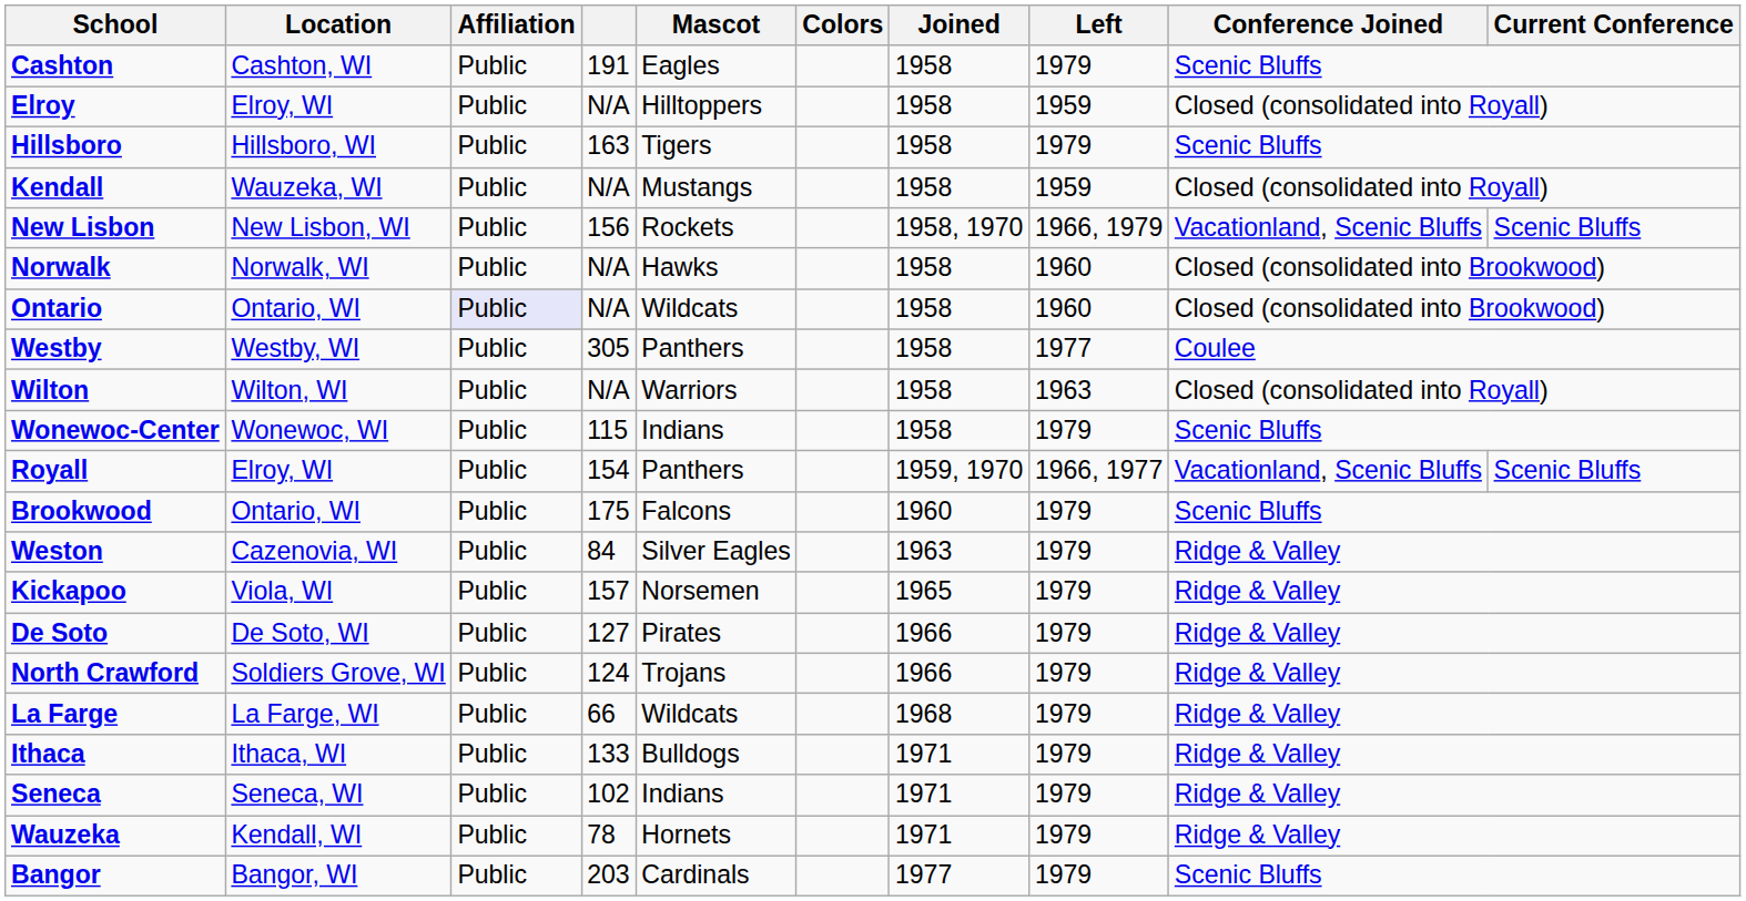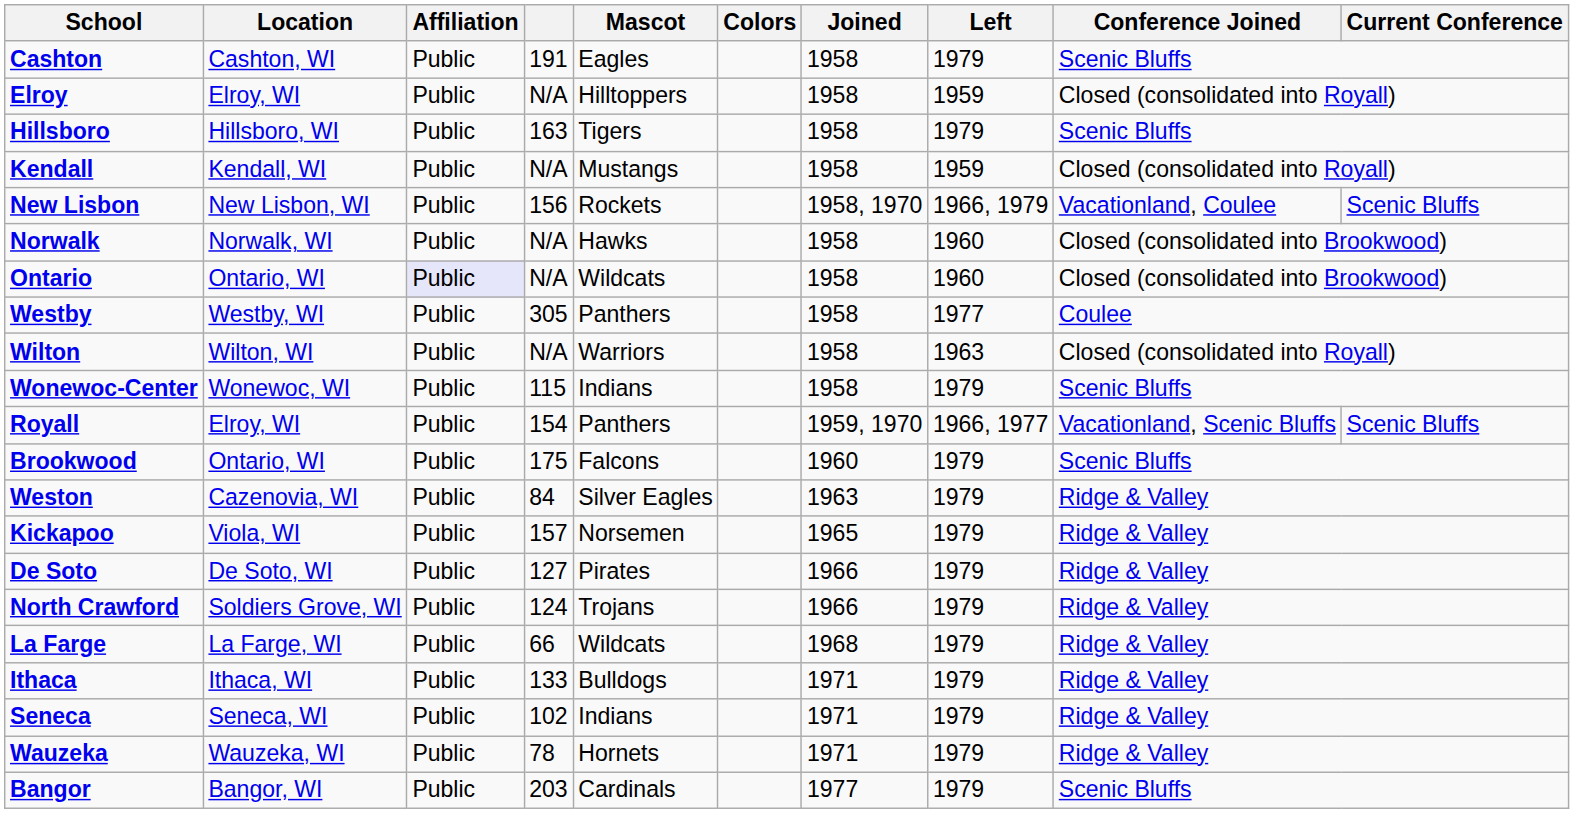Kendall | Location: Wauzeka, WI -> Kendall, WI
New Lisbon | Conference Joined: Vacationland, Scenic Bluffs -> Vacationland, Coulee
Wauzeka | Location: Kendall, WI -> Wauzeka, WI
